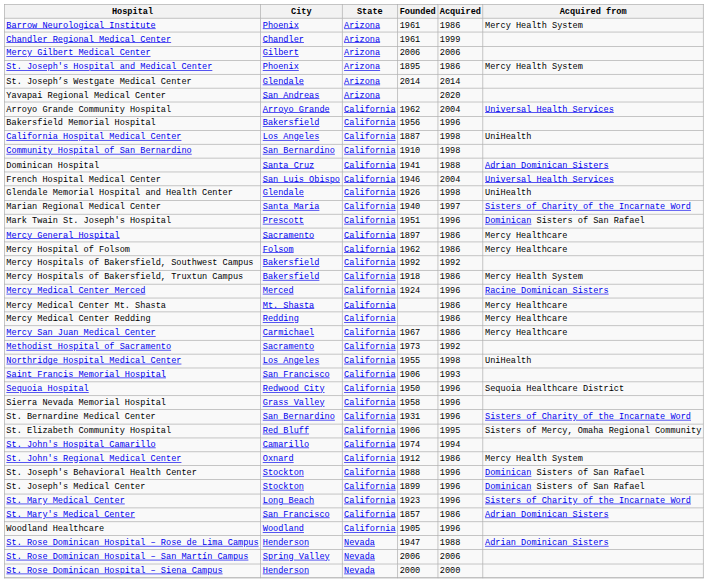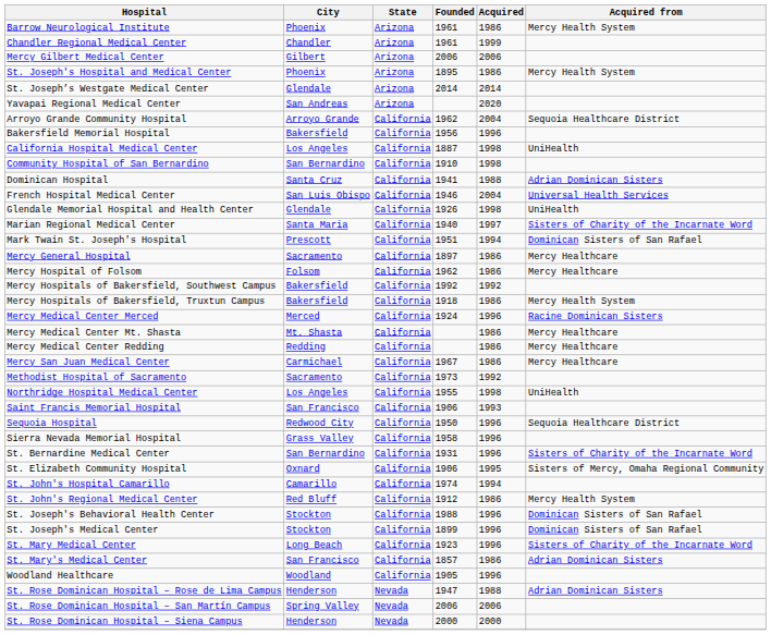Arroyo Grande Community Hospital | Acquired from: Universal Health Services -> Sequoia Healthcare District
Mark Twain St. Joseph's Hospital | Acquired: 1996 -> 1994
St. Elizabeth Community Hospital | City: Red Bluff -> Oxnard
St. John's Regional Medical Center | City: Oxnard -> Red Bluff
